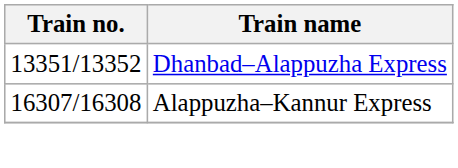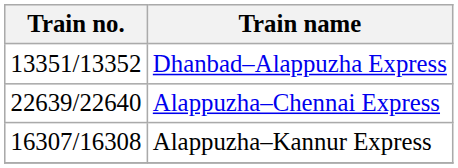+ row: 22639/22640 | Alappuzha–Chennai Express
